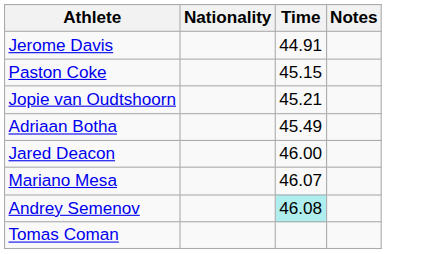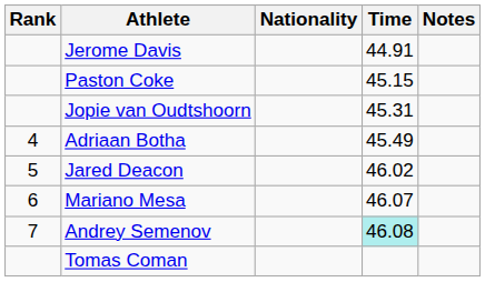+ column: Rank | 4 | 5 | 6 | 7
Jopie van Oudtshoorn | Time: 45.21 -> 45.31
Jared Deacon | Time: 46.00 -> 46.02
